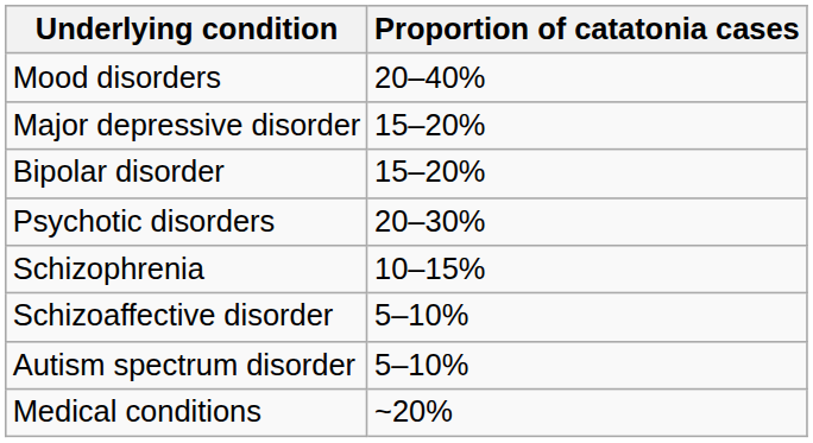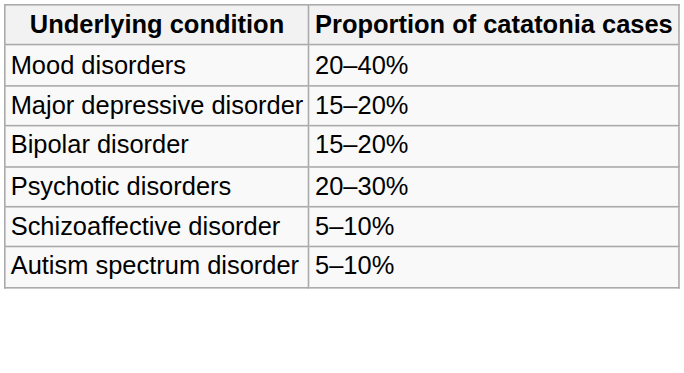- row: Schizophrenia | 10–15%
- row: Medical conditions | ~20%
